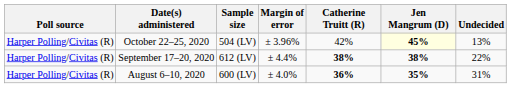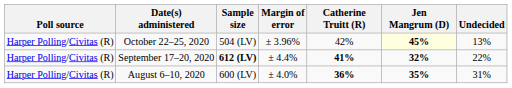September 17–20, 2020 | Sample size: normal -> bold
September 17–20, 2020 | Catherine Truitt (R): 38% -> 41%
September 17–20, 2020 | Jen Mangrum (D): 38% -> 32%
